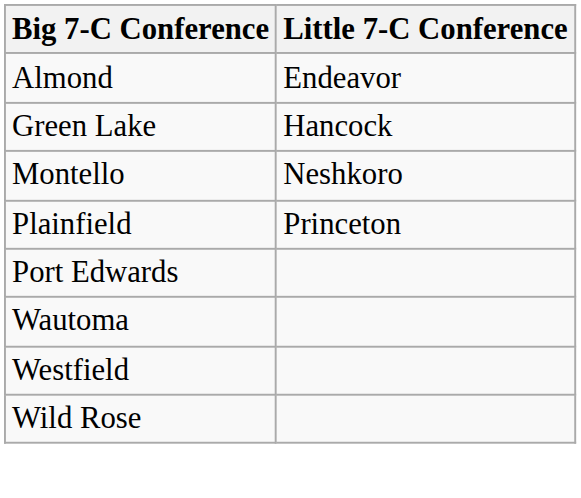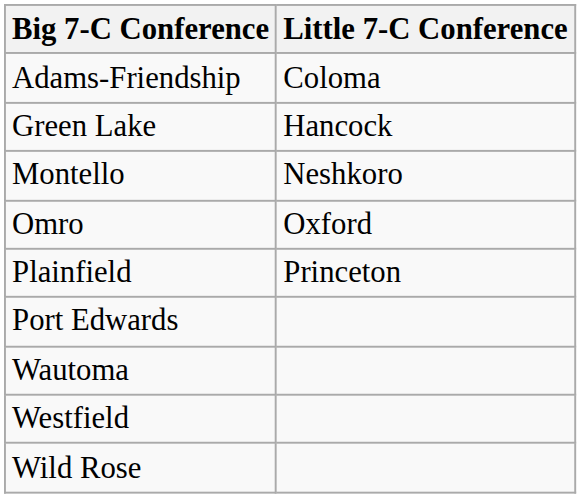+ row: Adams-Friendship | Coloma
- row: Almond | Endeavor
+ row: Omro | Oxford
